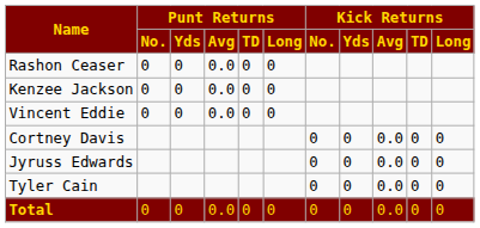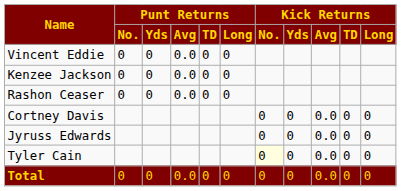rows swapped: Rashon Ceaser <-> Vincent Eddie
Tyler Cain | Kick Returns / No.: no background -> lightyellow background
